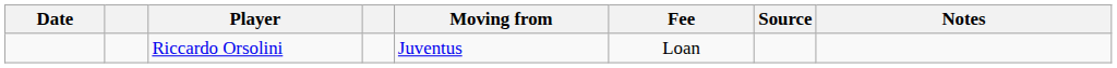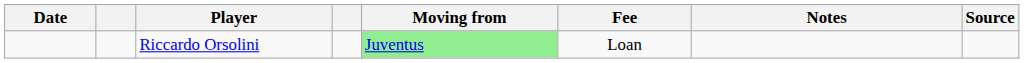columns swapped: Notes <-> Source
Riccardo Orsolini | Moving from: no background -> lightgreen background
